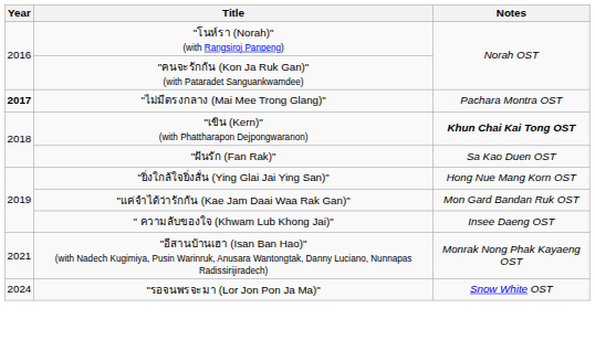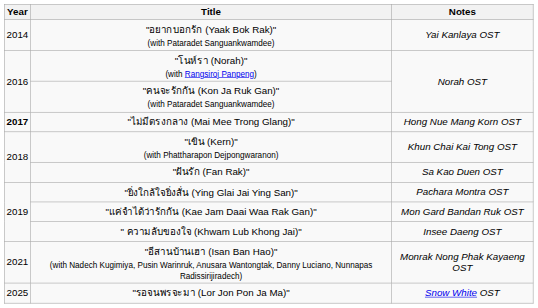+ row: 2014 | "อยากบอกรัก (Yaak Bok Rak)" (with Pataradet Sanguankwamdee) | Yai Kanlaya OST
"ไม่มีตรงกลาง (Mai Mee Trong Glang)" | Notes: Pachara Montra OST -> Hong Nue Mang Korn OST
"เขิน (Kern)" (with Phattharapon Dejpongwaranon) | Notes: bold -> normal
"ยิ่งใกล้ใจยิ่งสั่น (Ying Glai Jai Ying San)" | Notes: Hong Nue Mang Korn OST -> Pachara Montra OST
"รอจนพรจะมา (Lor Jon Pon Ja Ma)" | Year: 2024 -> 2025
